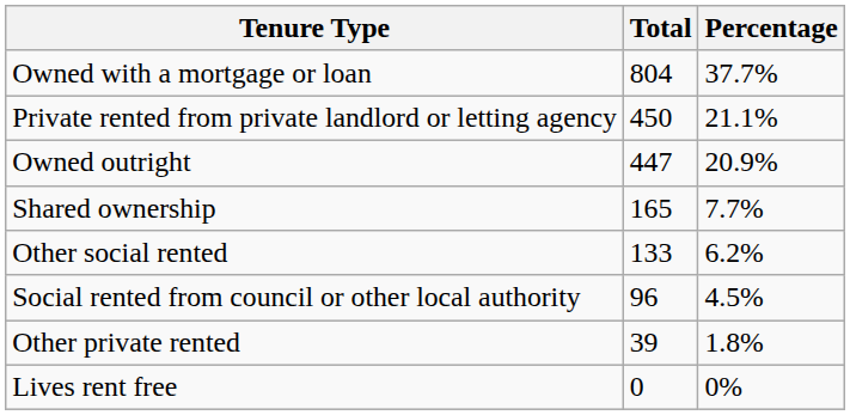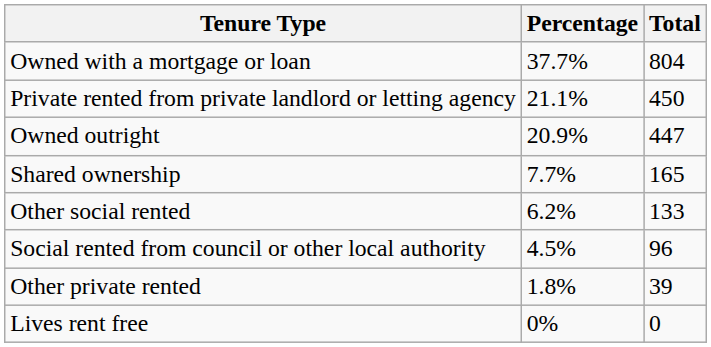columns swapped: Percentage <-> Total
